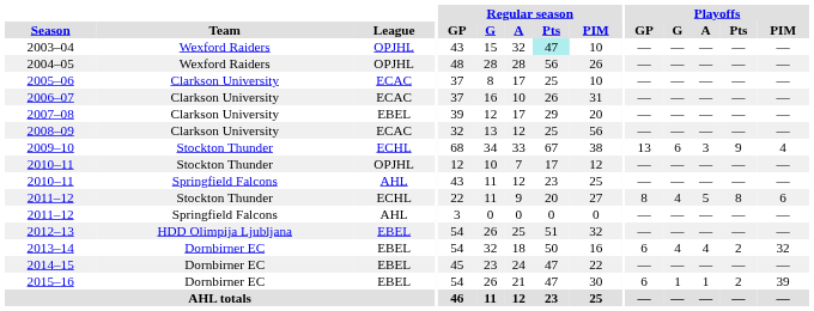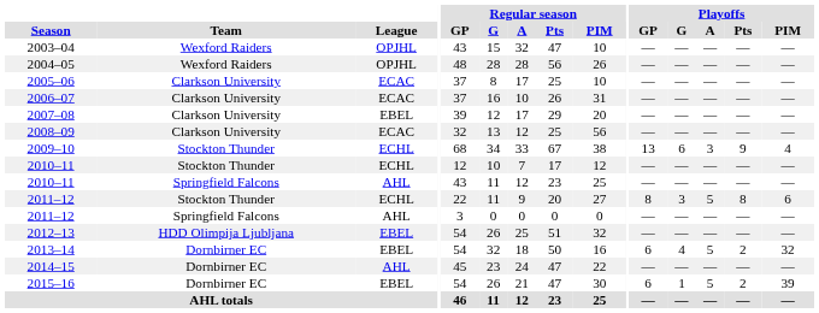2003–04 | Regular season / Pts: paleturquoise background -> no background
2010–11 / Stockton Thunder | League: OPJHL -> ECHL
2011–12 / Stockton Thunder | Playoffs / G: 4 -> 3
2013–14 | Playoffs / A: 4 -> 5
2014–15 | League: EBEL -> AHL
2015–16 | Playoffs / A: 1 -> 5
